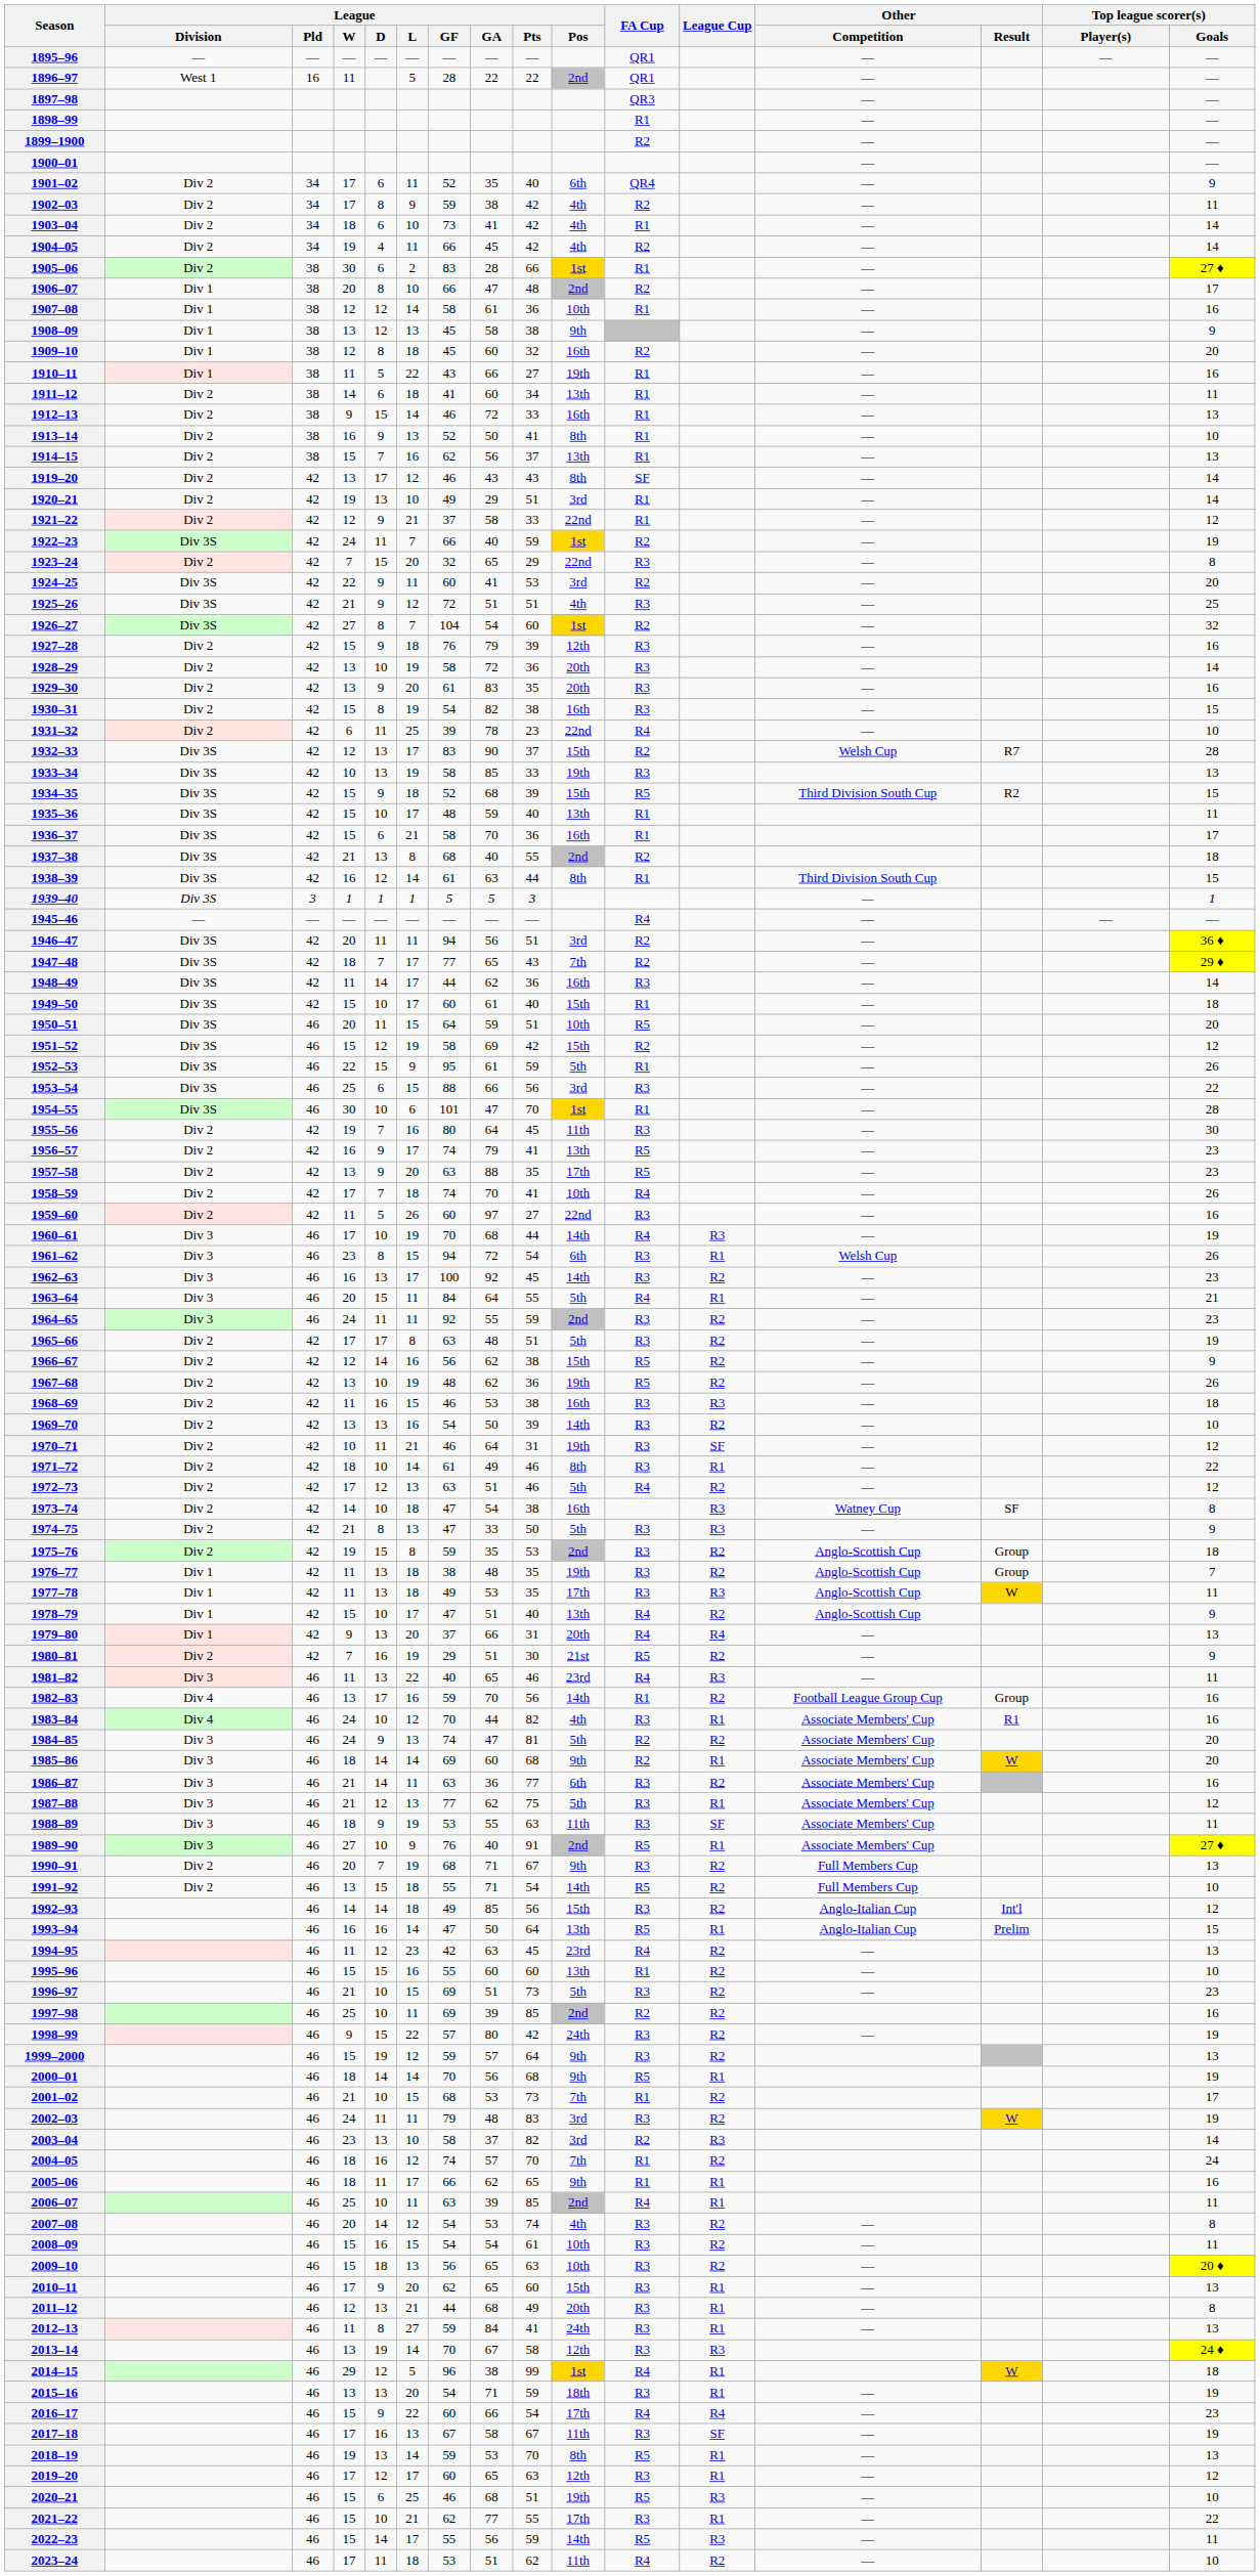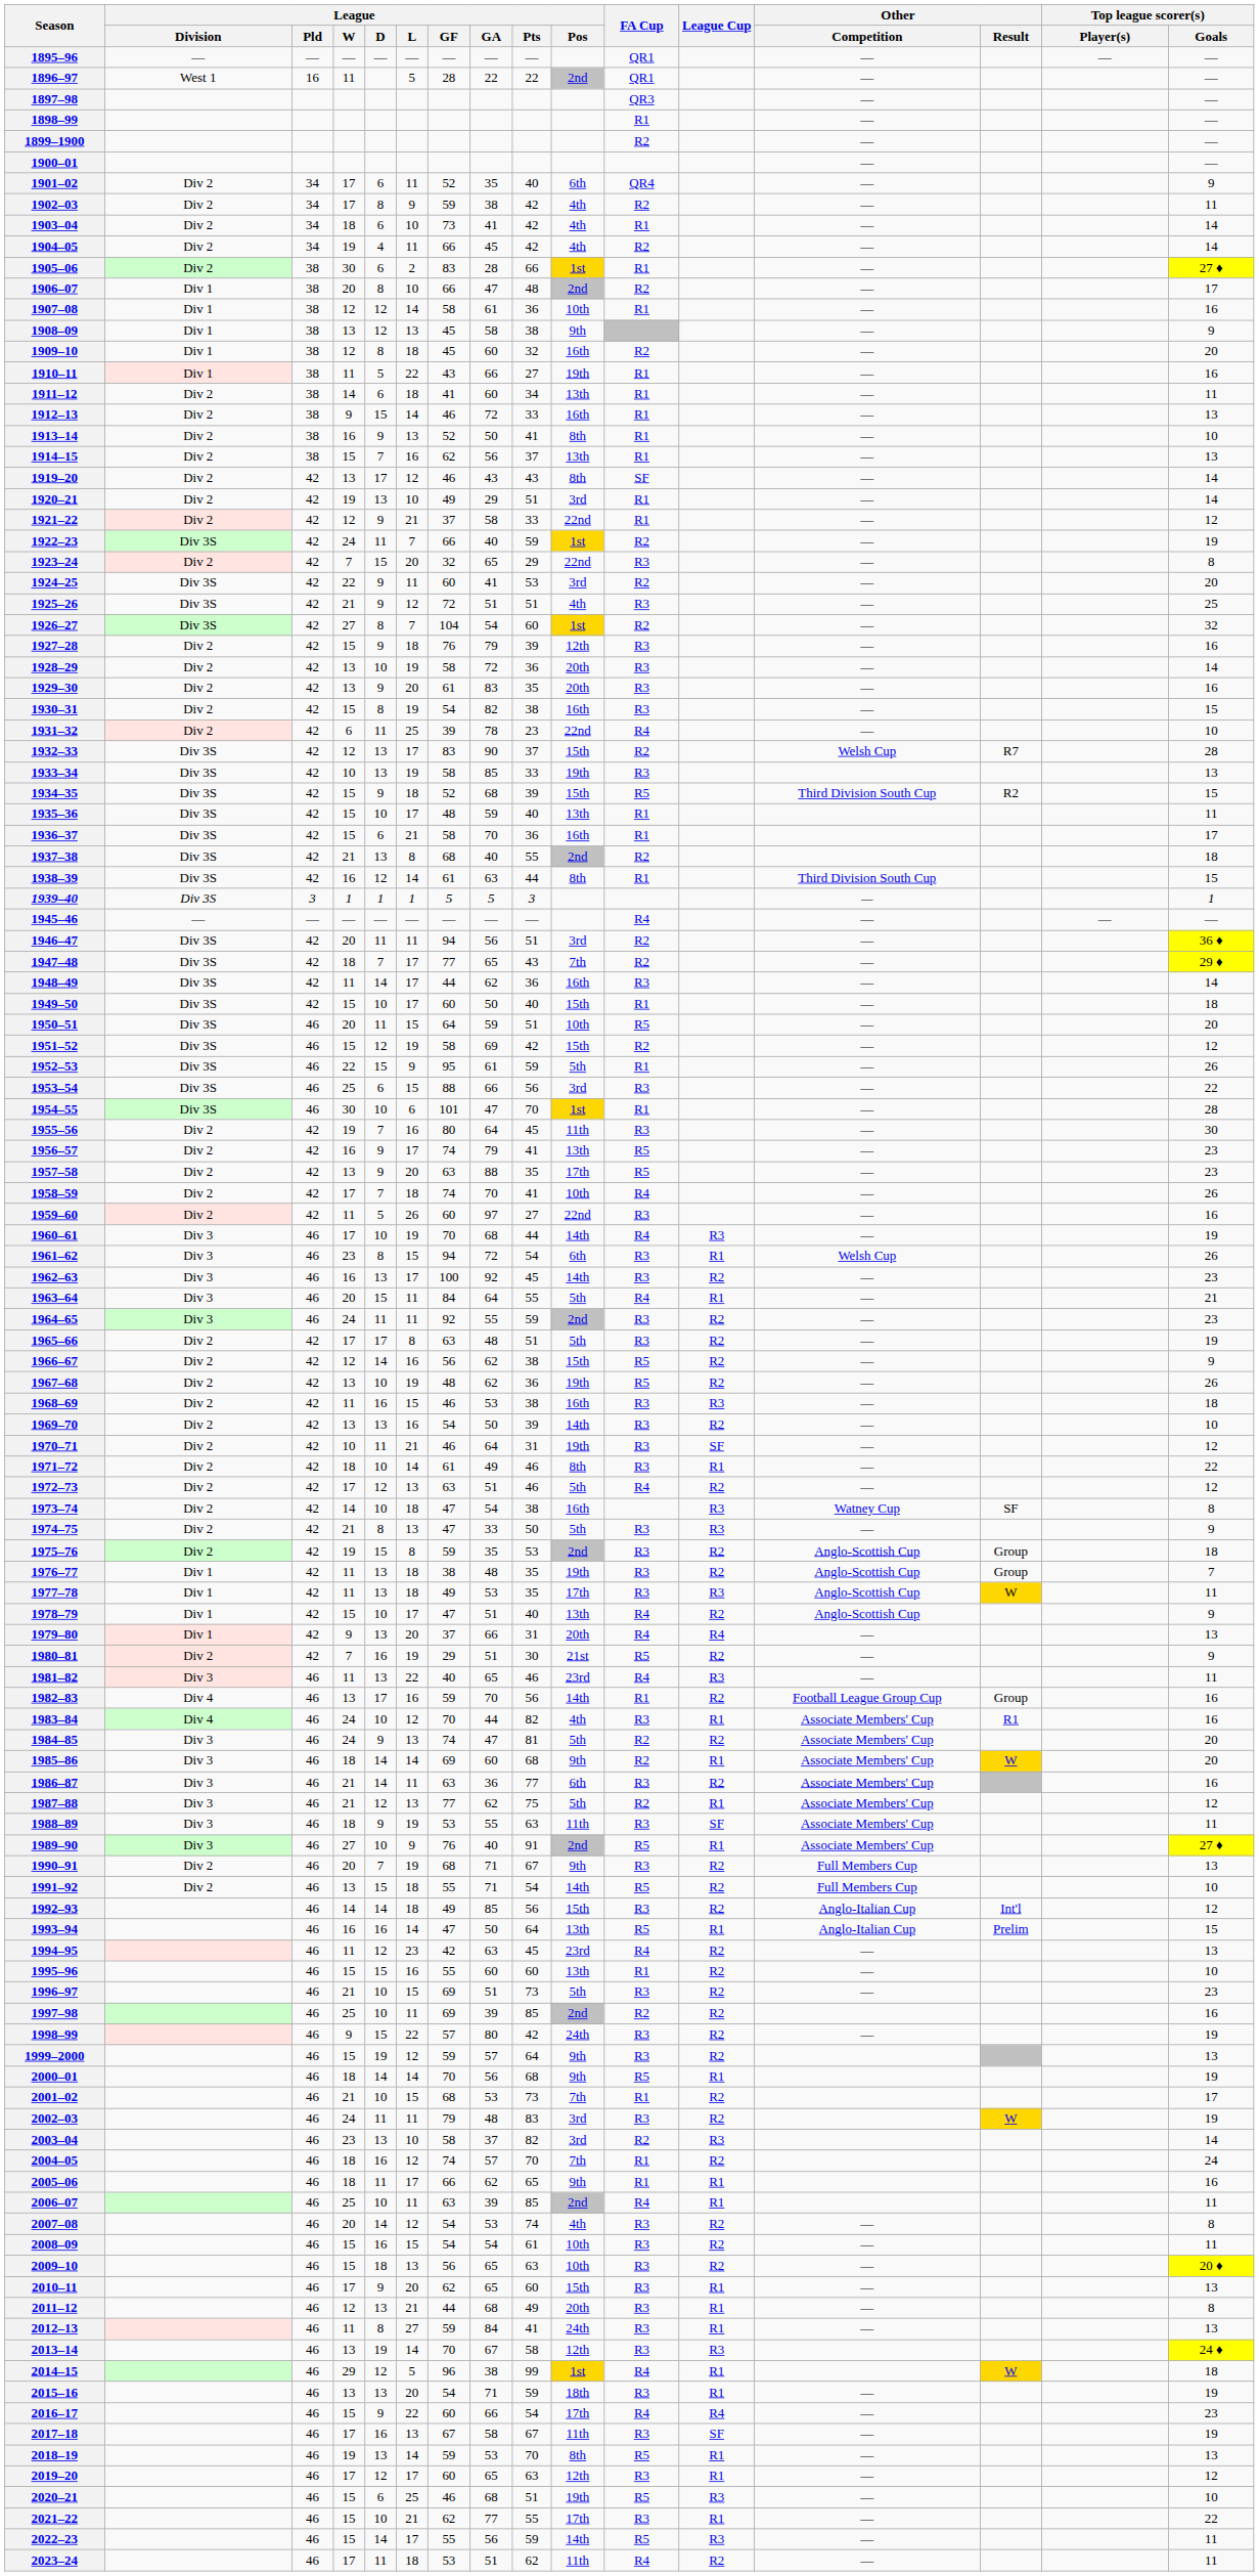1949–50 | League / GA: 61 -> 50
1987–88 | FA Cup: R3 -> R2
2023–24 | Top league scorer(s) / Goals: 10 -> 11
